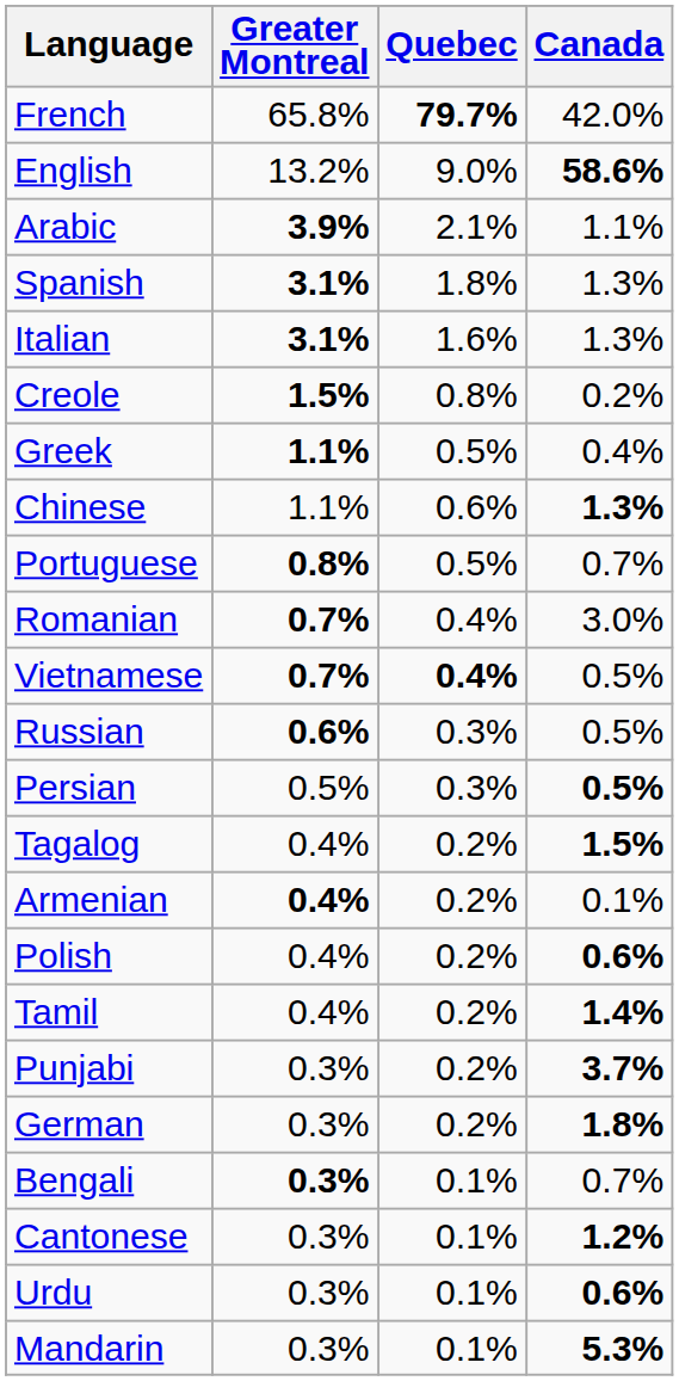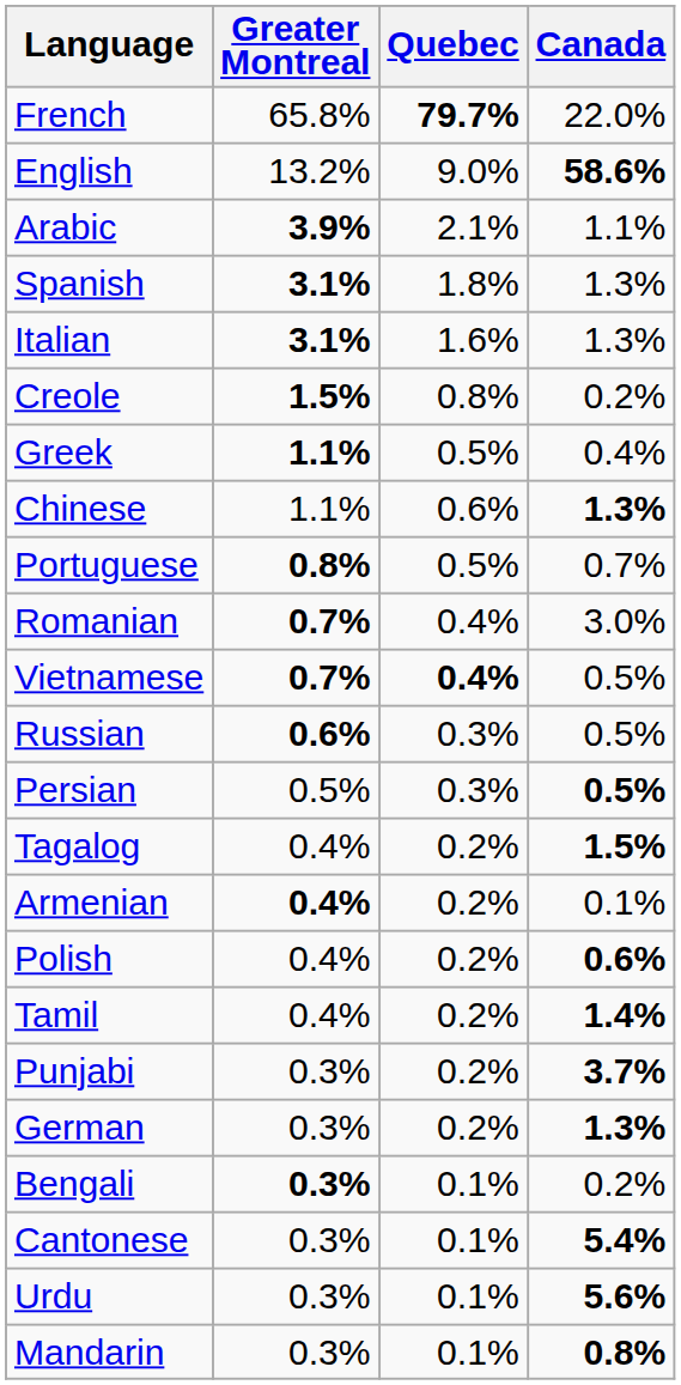French | Canada: 42.0% -> 22.0%
German | Canada: 1.8% -> 1.3%
Bengali | Canada: 0.7% -> 0.2%
Cantonese | Canada: 1.2% -> 5.4%
Urdu | Canada: 0.6% -> 5.6%
Mandarin | Canada: 5.3% -> 0.8%
